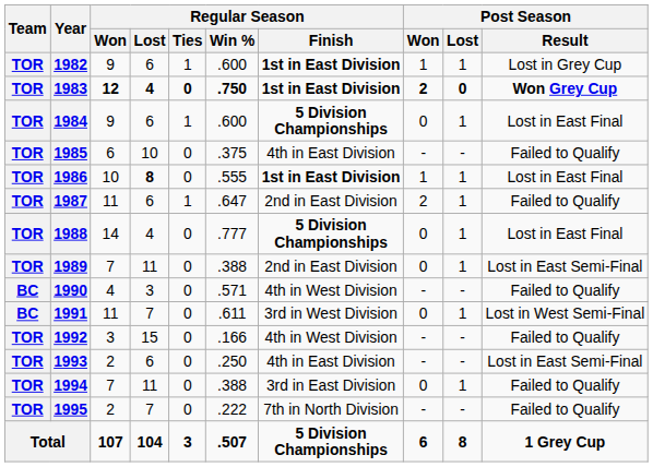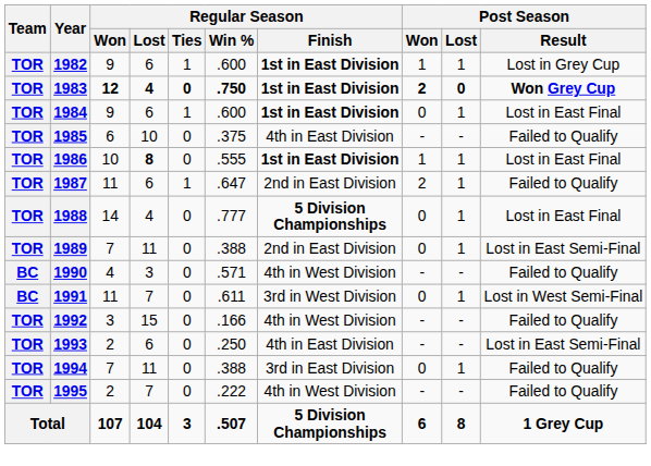1984 | Regular Season / Finish: 5 Division Championships -> 1st in East Division
1995 | Regular Season / Finish: 7th in North Division -> 4th in West Division
